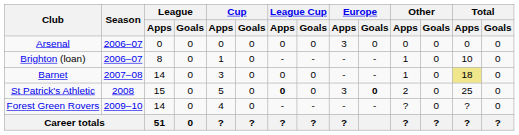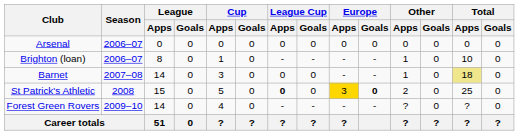Arsenal | Europe / Apps: 3 -> 0
St Patrick's Athletic | Europe / Apps: no background -> gold background
